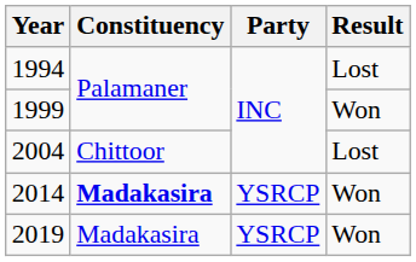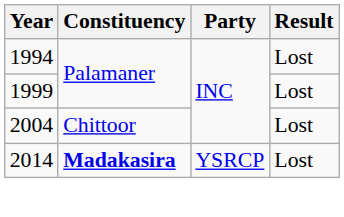1999 | Result: Won -> Lost
2014 | Result: Won -> Lost
- row: 2019 | Madakasira | YSRCP | Won
